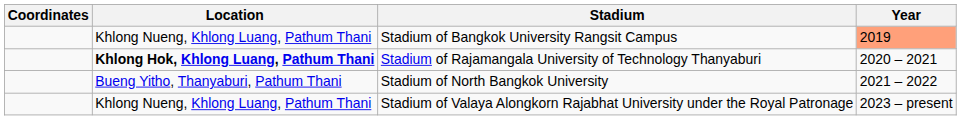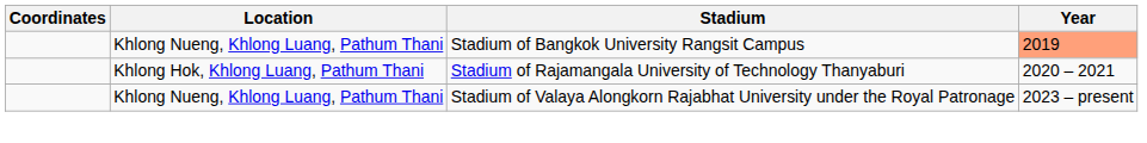Stadium of Rajamangala University of Technology Thanyaburi | Location: bold -> normal
- row: Bueng Yitho, Thanyaburi, Pathum Thani | Stadium of North Bangkok University | 2021 – 2022
